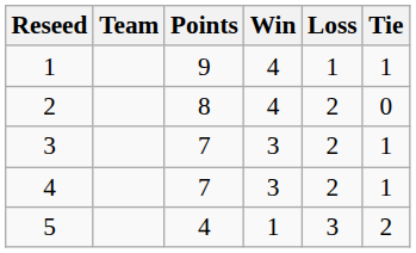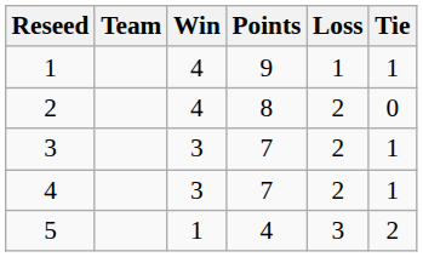columns swapped: Points <-> Win
